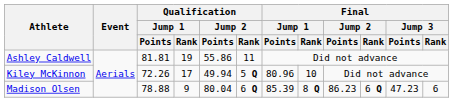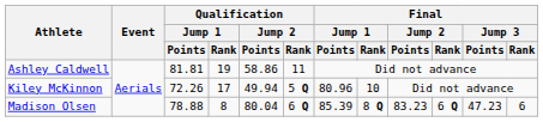Ashley Caldwell | Qualification / Jump 2 / Points: 55.86 -> 58.86
Madison Olsen | Qualification / Jump 1 / Rank: 9 -> 8
Madison Olsen | Final / Jump 2 / Points: 86.23 -> 83.23
